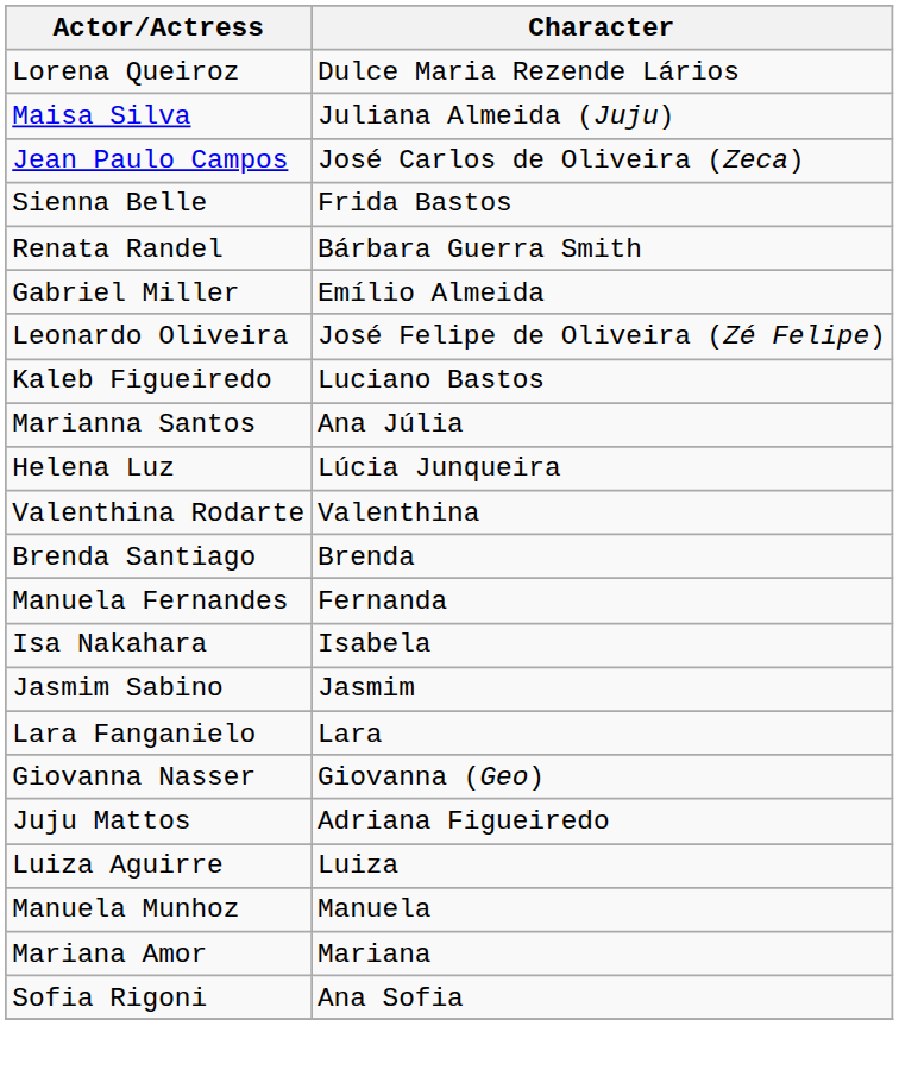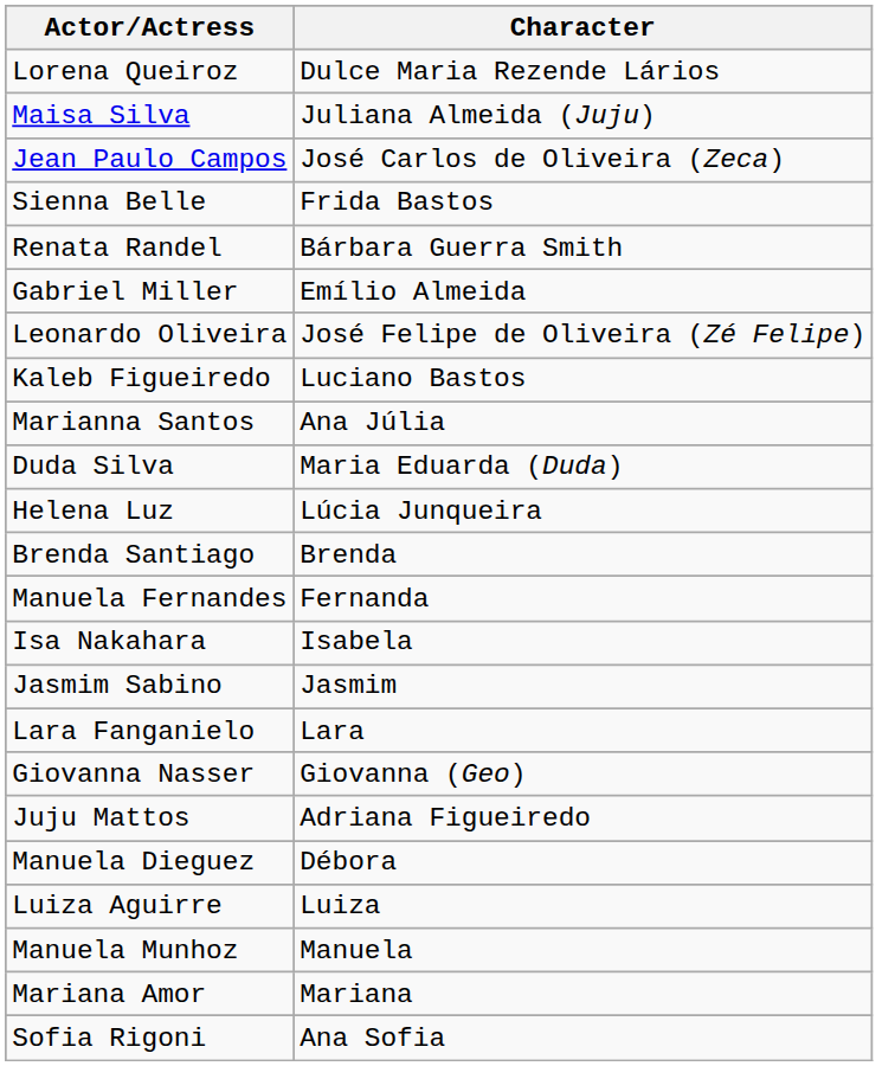+ row: Duda Silva | Maria Eduarda (Duda)
- row: Valenthina Rodarte | Valenthina
+ row: Manuela Dieguez | Débora
